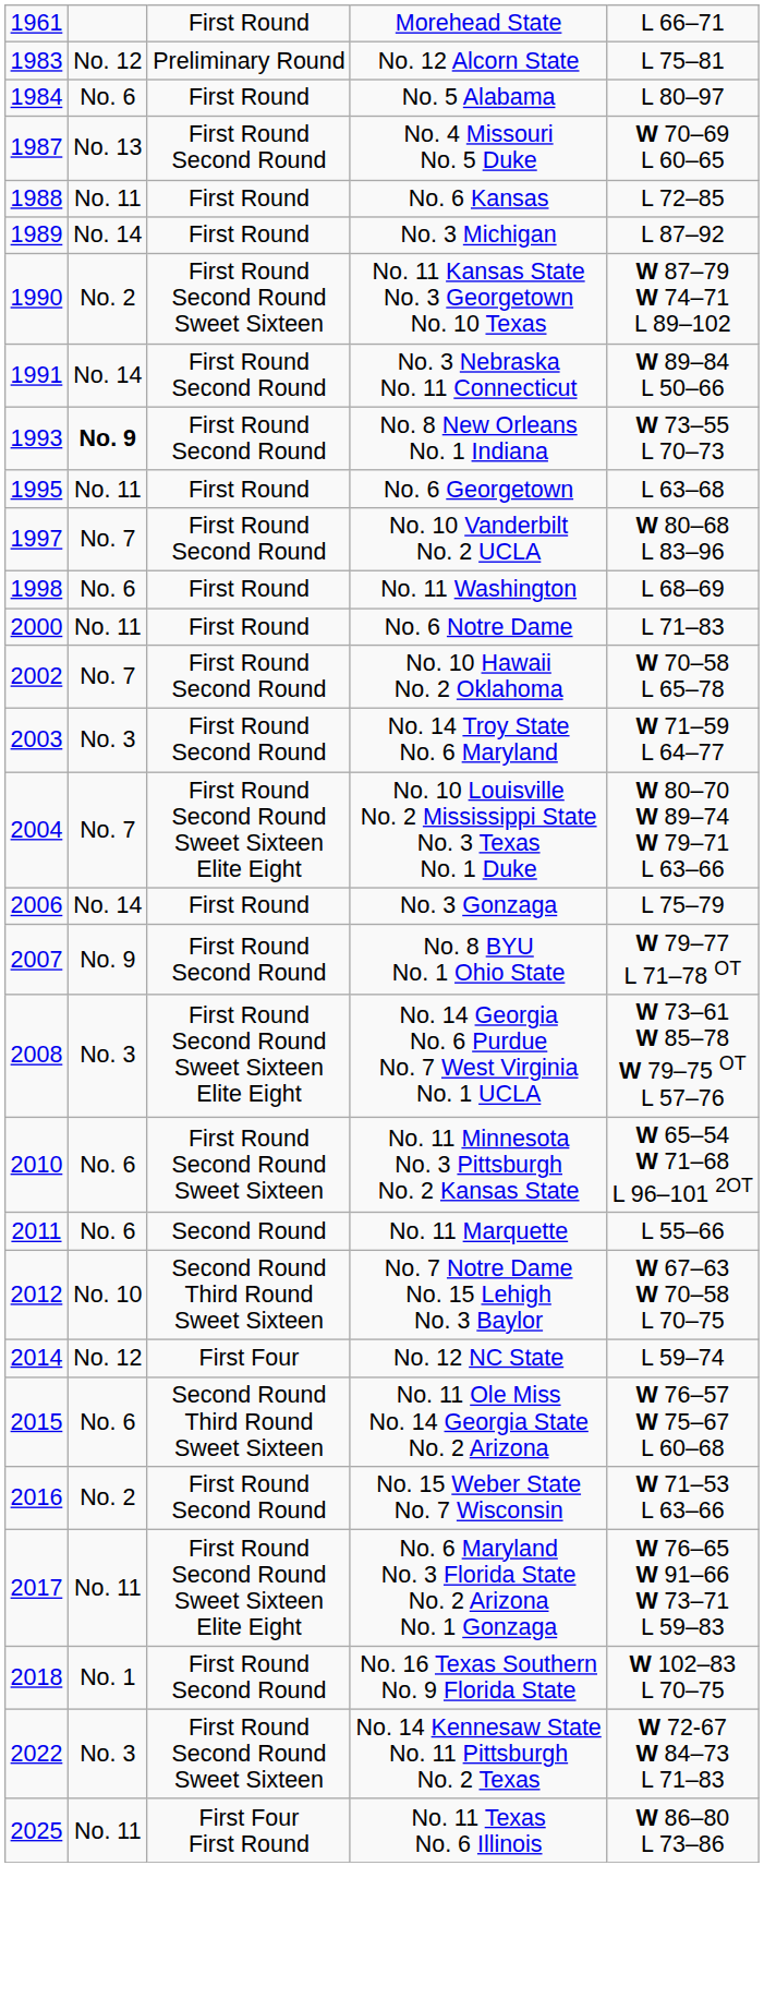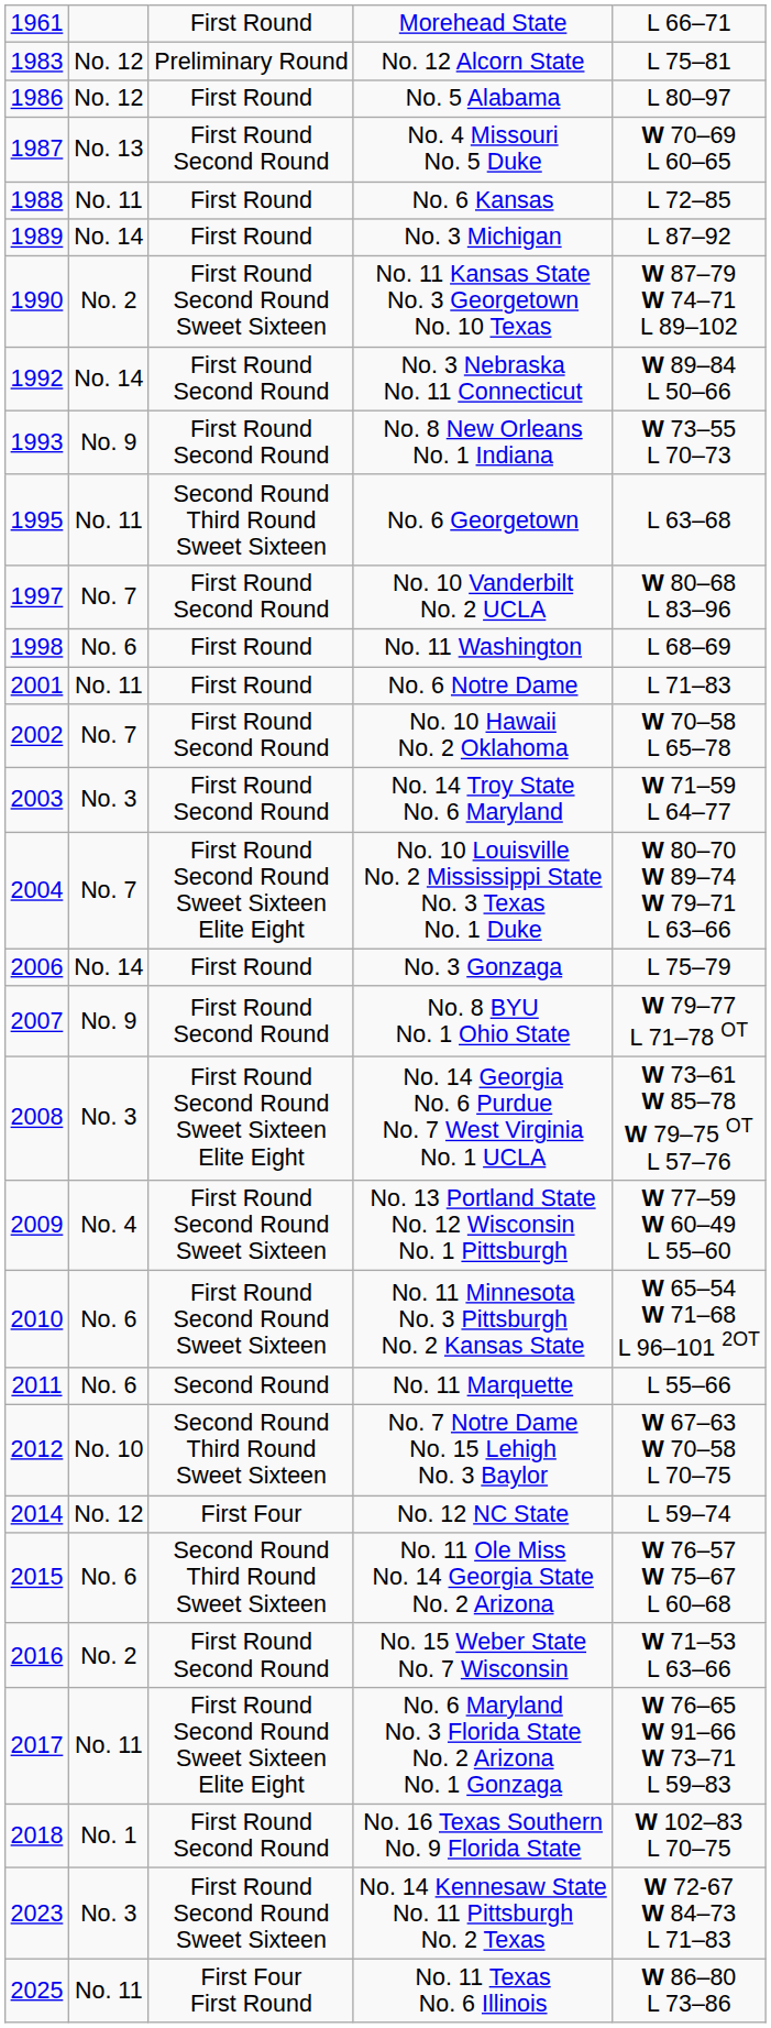No. 5 Alabama | column 1: 1984 -> 1986
No. 5 Alabama | column 2: No. 6 -> No. 12
No. 3 Nebraska No. 11 Connecticut | column 1: 1991 -> 1992
No. 8 New Orleans No. 1 Indiana | column 2: bold -> normal
No. 6 Georgetown | column 3: First Round -> Second Round Third Round Sweet Sixteen
No. 6 Notre Dame | column 1: 2000 -> 2001
+ row: 2009 | No. 4 | First Round Second Round Sweet Sixteen | No. 13 Portland State No. 12 Wisconsin No. 1 Pittsburgh | W 77–59 W 60–49 L 55–60
No. 14 Kennesaw State No. 11 Pittsburgh No. 2 Texas | column 1: 2022 -> 2023
